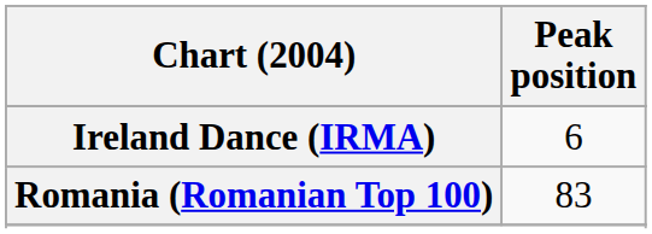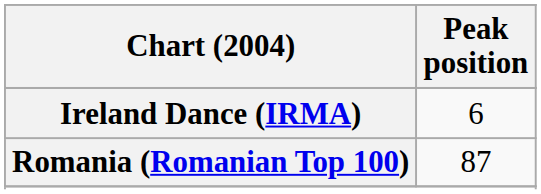Romania (Romanian Top 100) | Peak position: 83 -> 87
